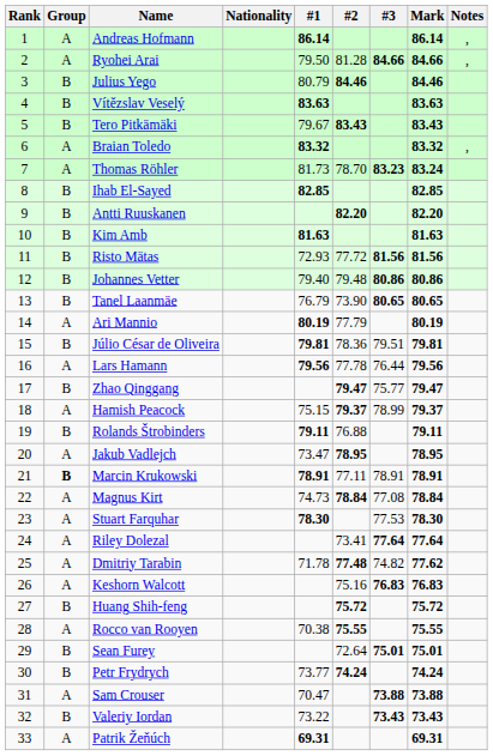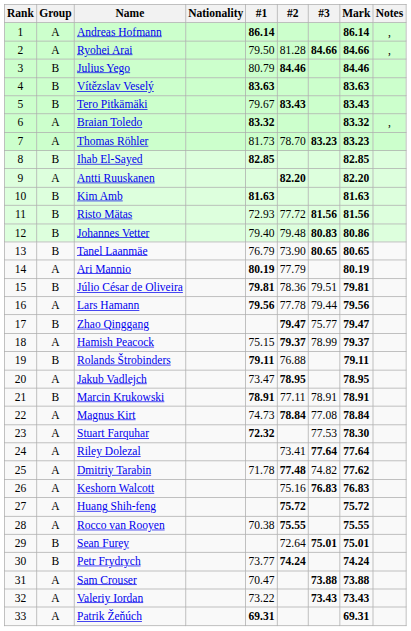Thomas Röhler | Mark: 83.24 -> 83.23
Antti Ruuskanen | Group: B -> A
Johannes Vetter | #3: 80.86 -> 80.83
Lars Hamann | #3: 76.44 -> 79.44
Marcin Krukowski | Group: bold -> normal
Stuart Farquhar | #1: 78.30 -> 72.32
Huang Shih-feng | Group: B -> A
Valeriy Iordan | Group: B -> A
